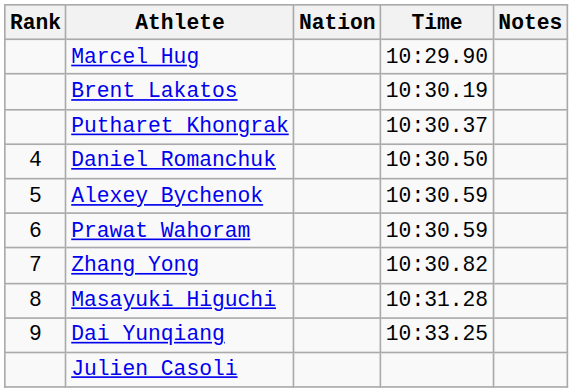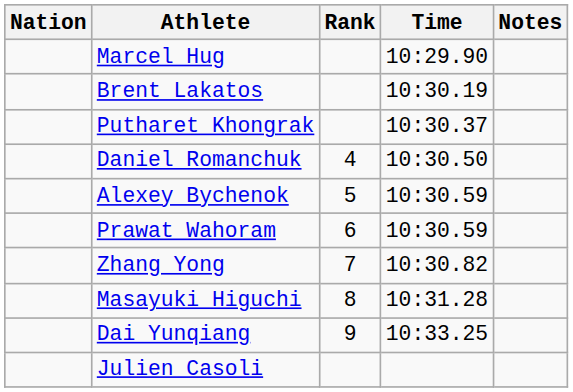columns swapped: Rank <-> Nation
